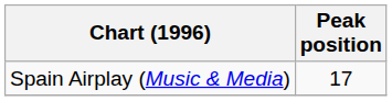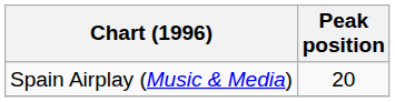Spain Airplay (Music & Media) | Peak position: 17 -> 20
